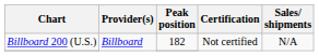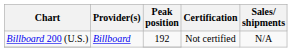Billboard 200 (U.S.) | Peak position: 182 -> 192
